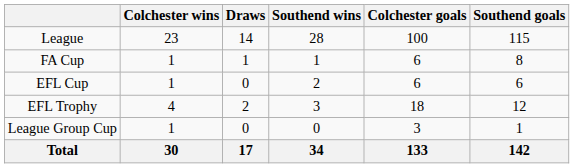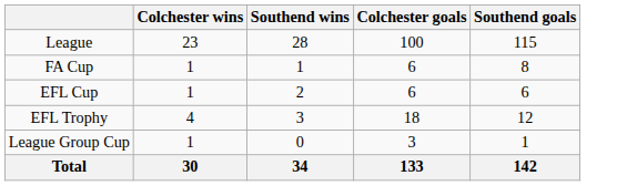- column: Draws | 14 | 1 | 0 | 2 | 0 | 17
